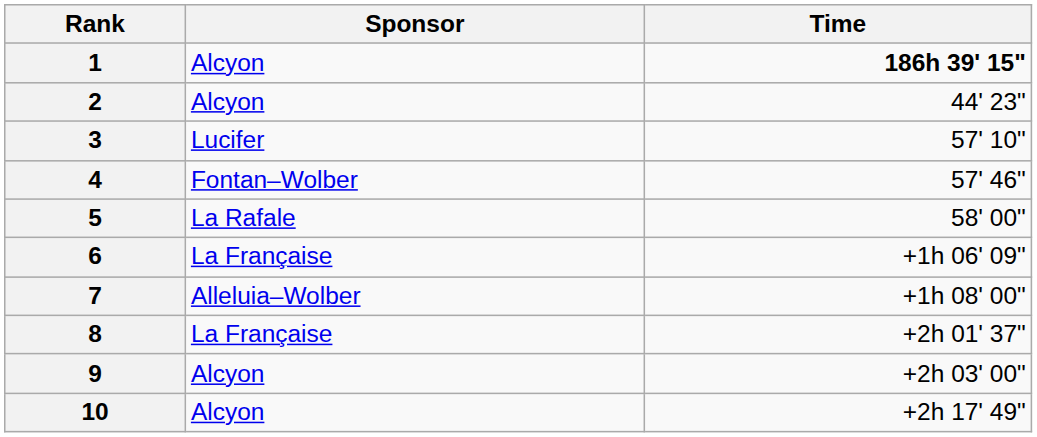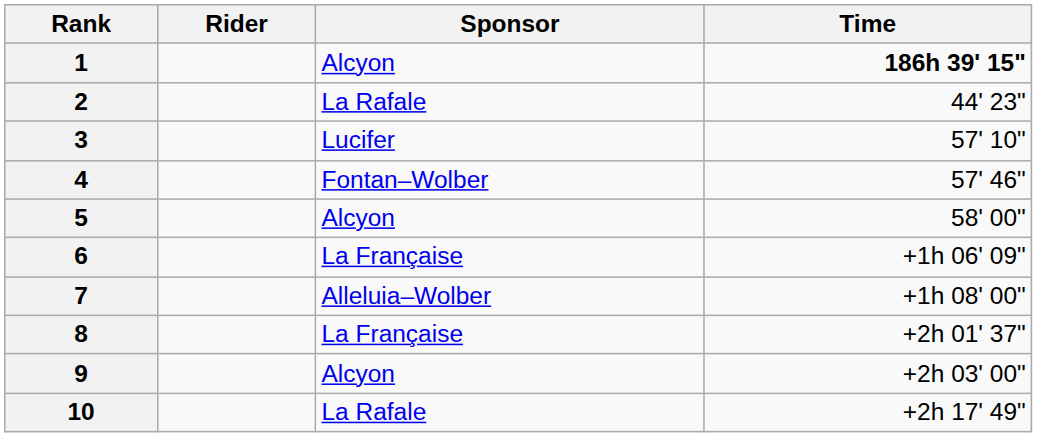+ column: Rider
2 | Sponsor: Alcyon -> La Rafale
5 | Sponsor: La Rafale -> Alcyon
10 | Sponsor: Alcyon -> La Rafale
